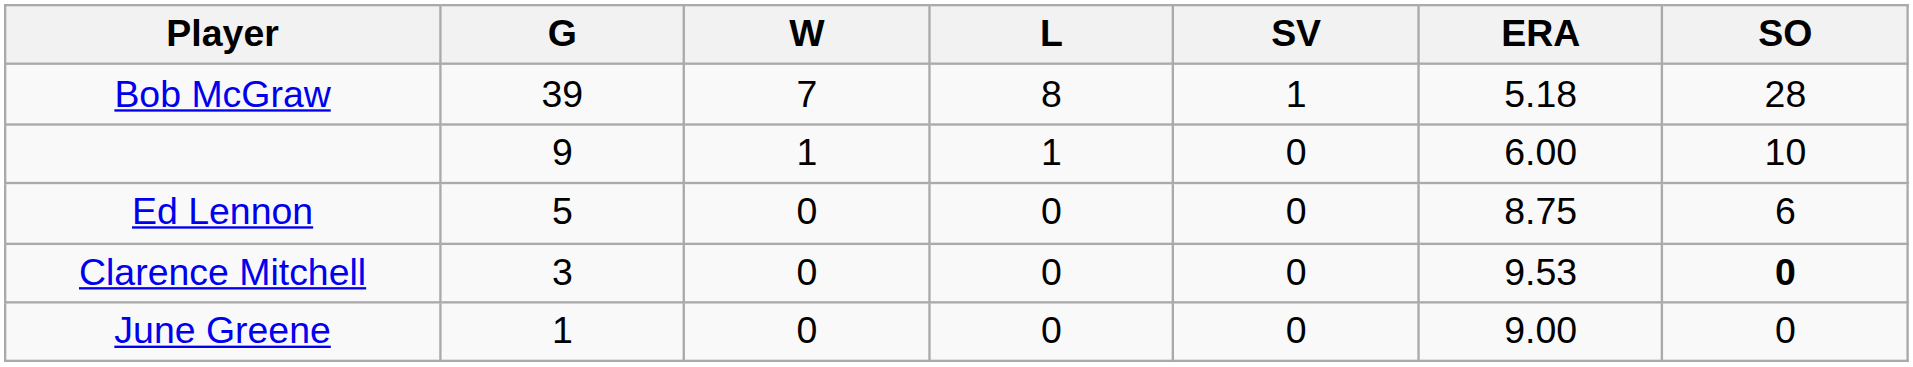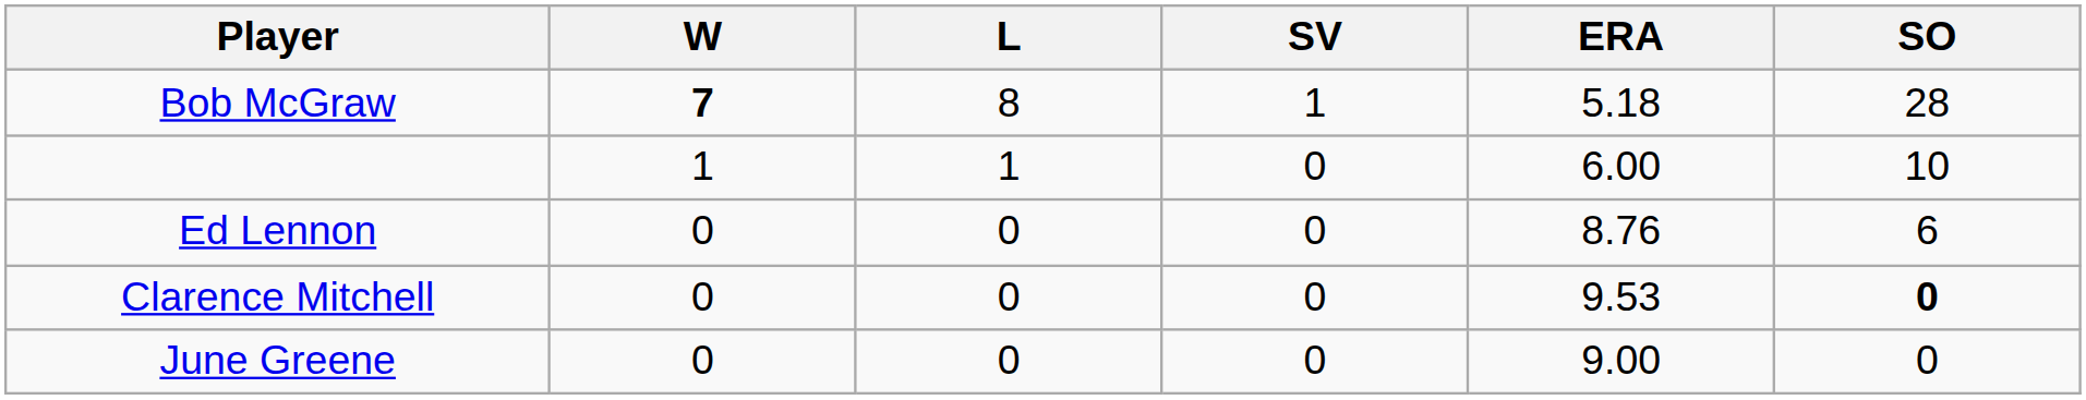- column: G | 39 | 9 | 5 | 3 | 1
Bob McGraw | W: normal -> bold
Ed Lennon | ERA: 8.75 -> 8.76
